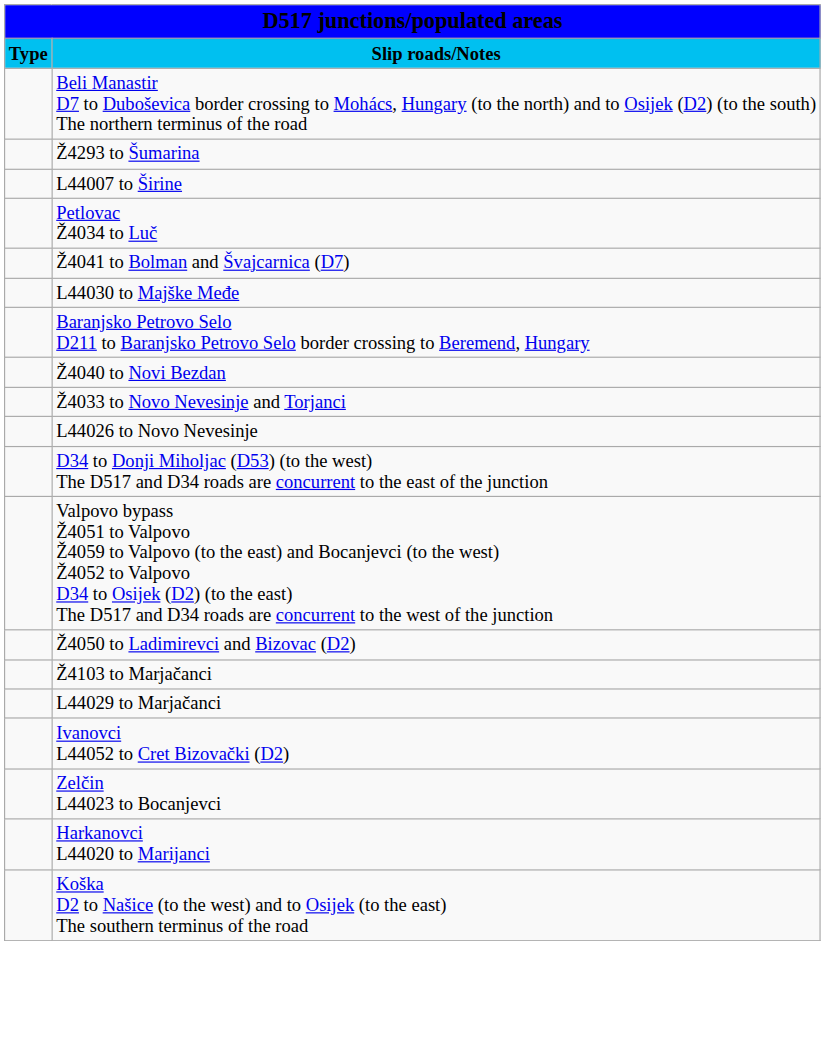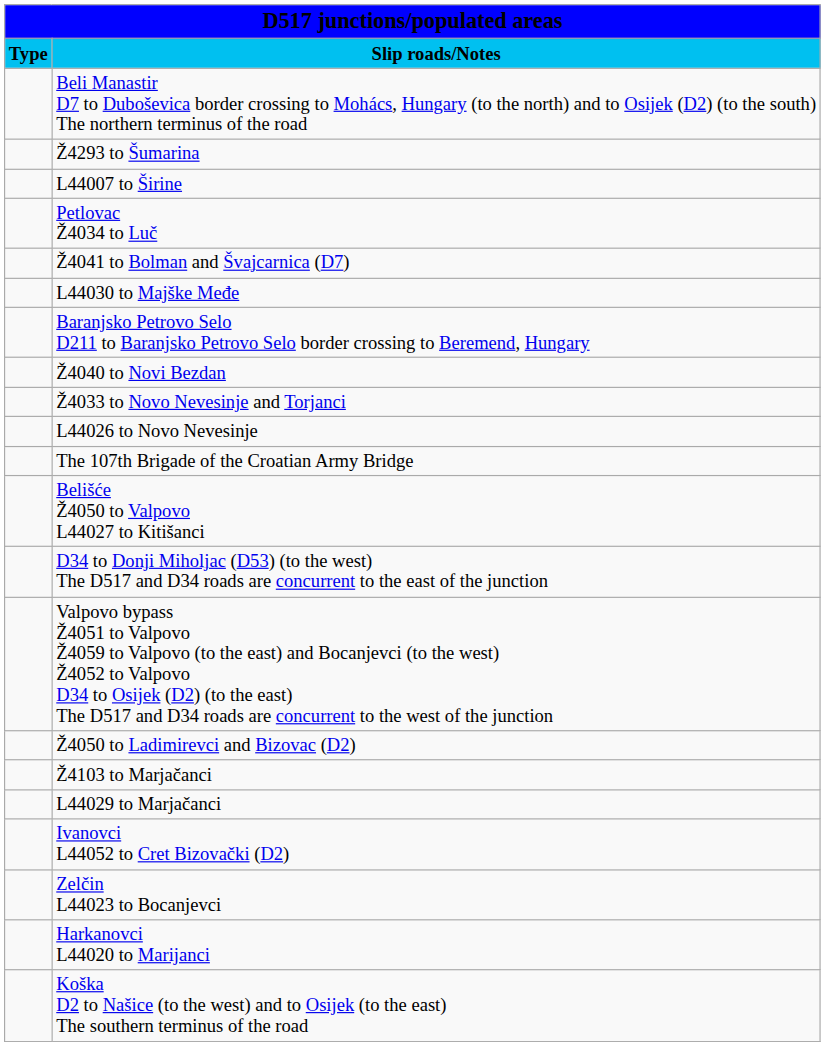+ row: The 107th Brigade of the Croatian Army Bridge
+ row: Belišće Ž4050 to Valpovo L44027 to Kitišanci
